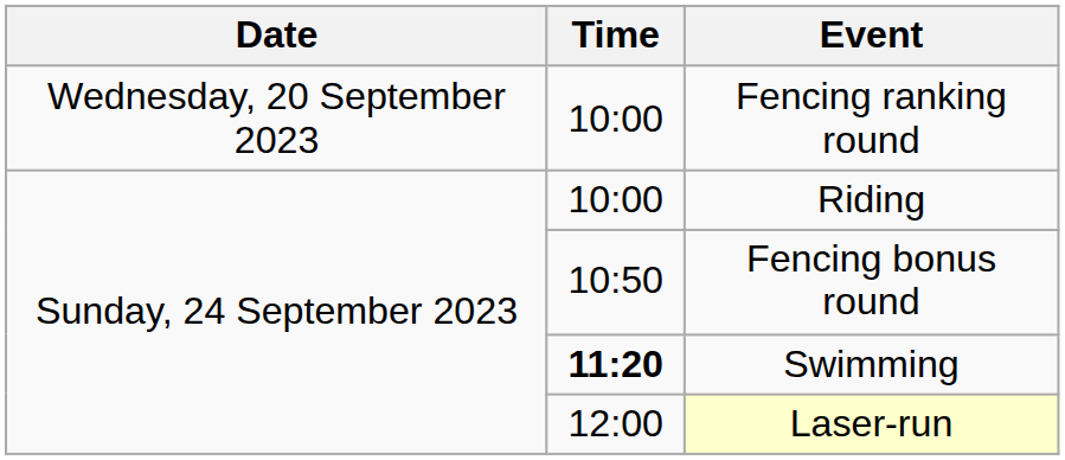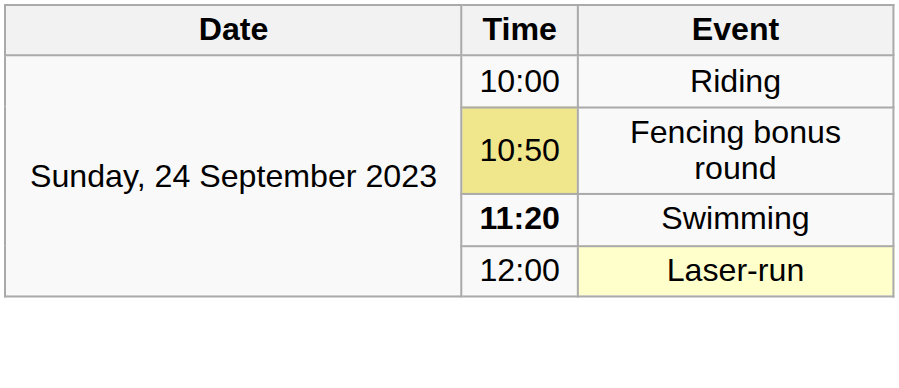- row: Wednesday, 20 September 2023 | 10:00 | Fencing ranking round
Fencing bonus round | Time: no background -> khaki background
